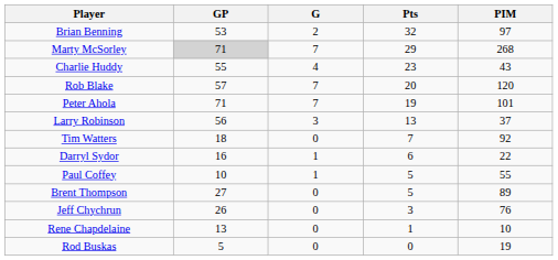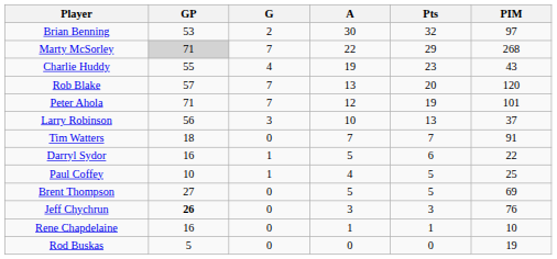+ column: A | 30 | 22 | 19 | 13 | 12 | 10 | 7 | 5 | 4 | 5 | 3 | 1 | 0
Tim Watters | PIM: 92 -> 91
Paul Coffey | PIM: 55 -> 25
Brent Thompson | PIM: 89 -> 69
Jeff Chychrun | GP: normal -> bold
Rene Chapdelaine | GP: 13 -> 16
